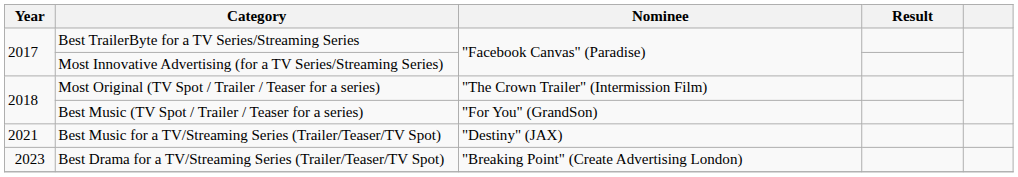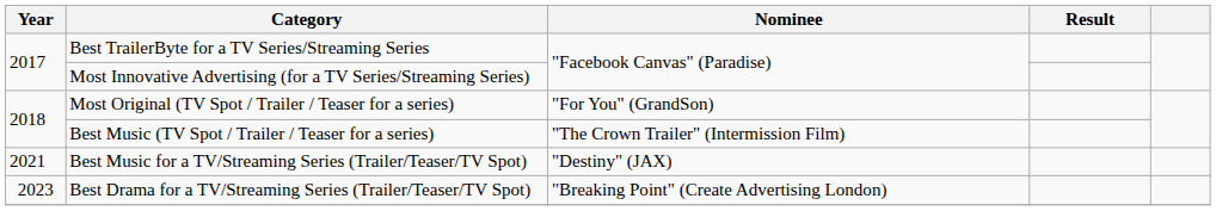Most Original (TV Spot / Trailer / Teaser for a series) | Nominee: "The Crown Trailer" (Intermission Film) -> "For You" (GrandSon)
Best Music (TV Spot / Trailer / Teaser for a series) | Nominee: "For You" (GrandSon) -> "The Crown Trailer" (Intermission Film)
